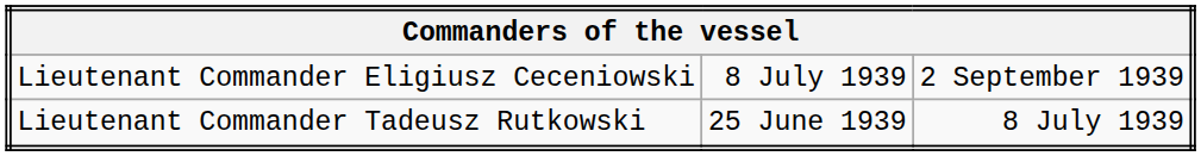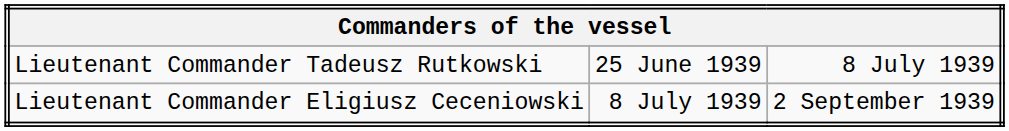rows swapped: Lieutenant Commander Tadeusz Rutkowski <-> Lieutenant Commander Eligiusz Ceceniowski
